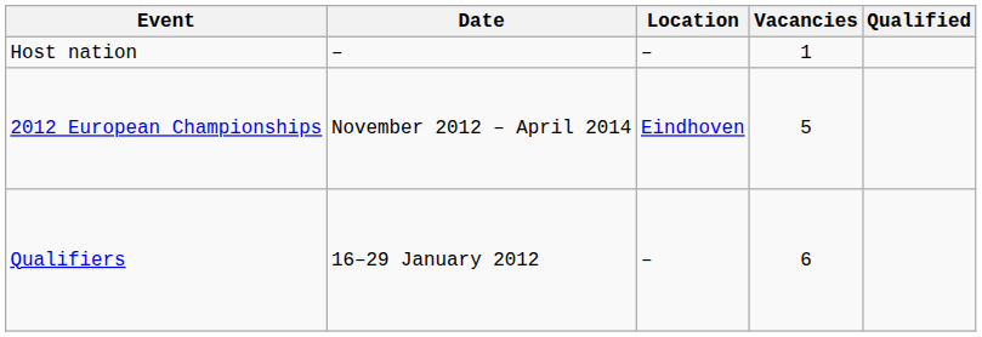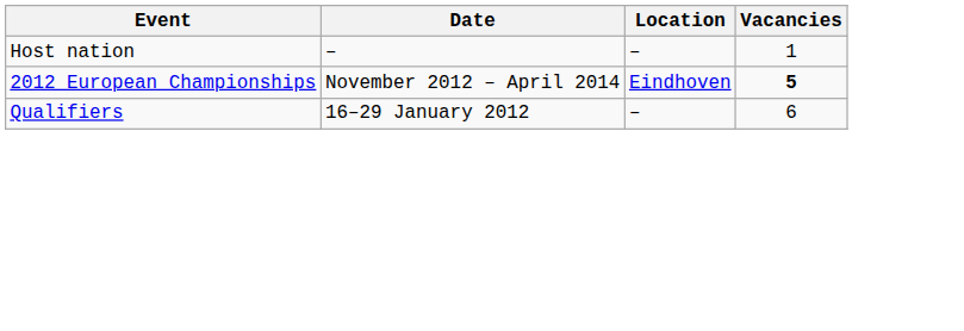- column: Qualified
2012 European Championships | Vacancies: normal -> bold
